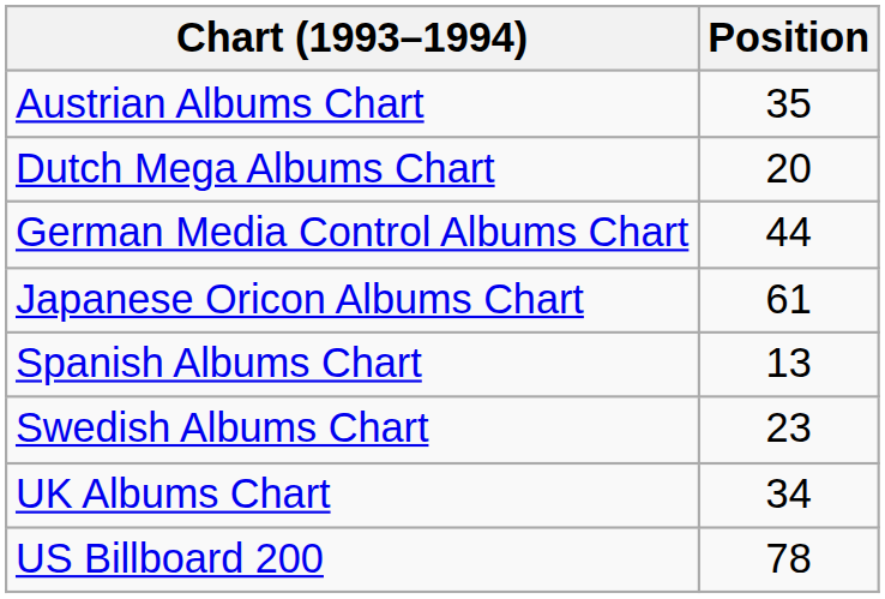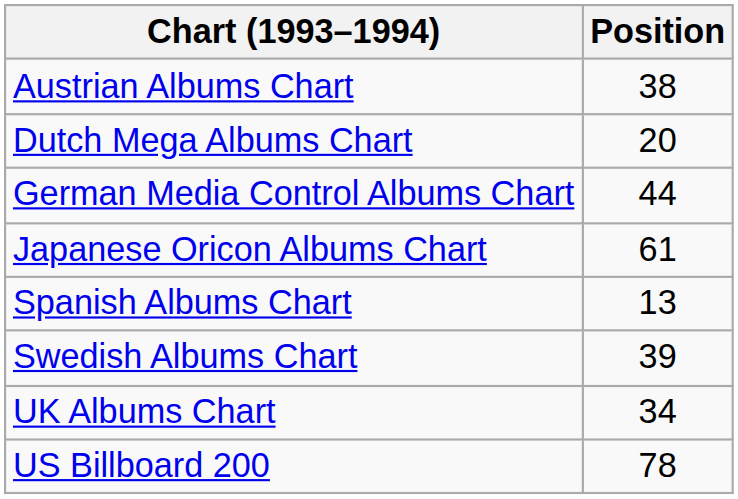Austrian Albums Chart | Position: 35 -> 38
Swedish Albums Chart | Position: 23 -> 39
